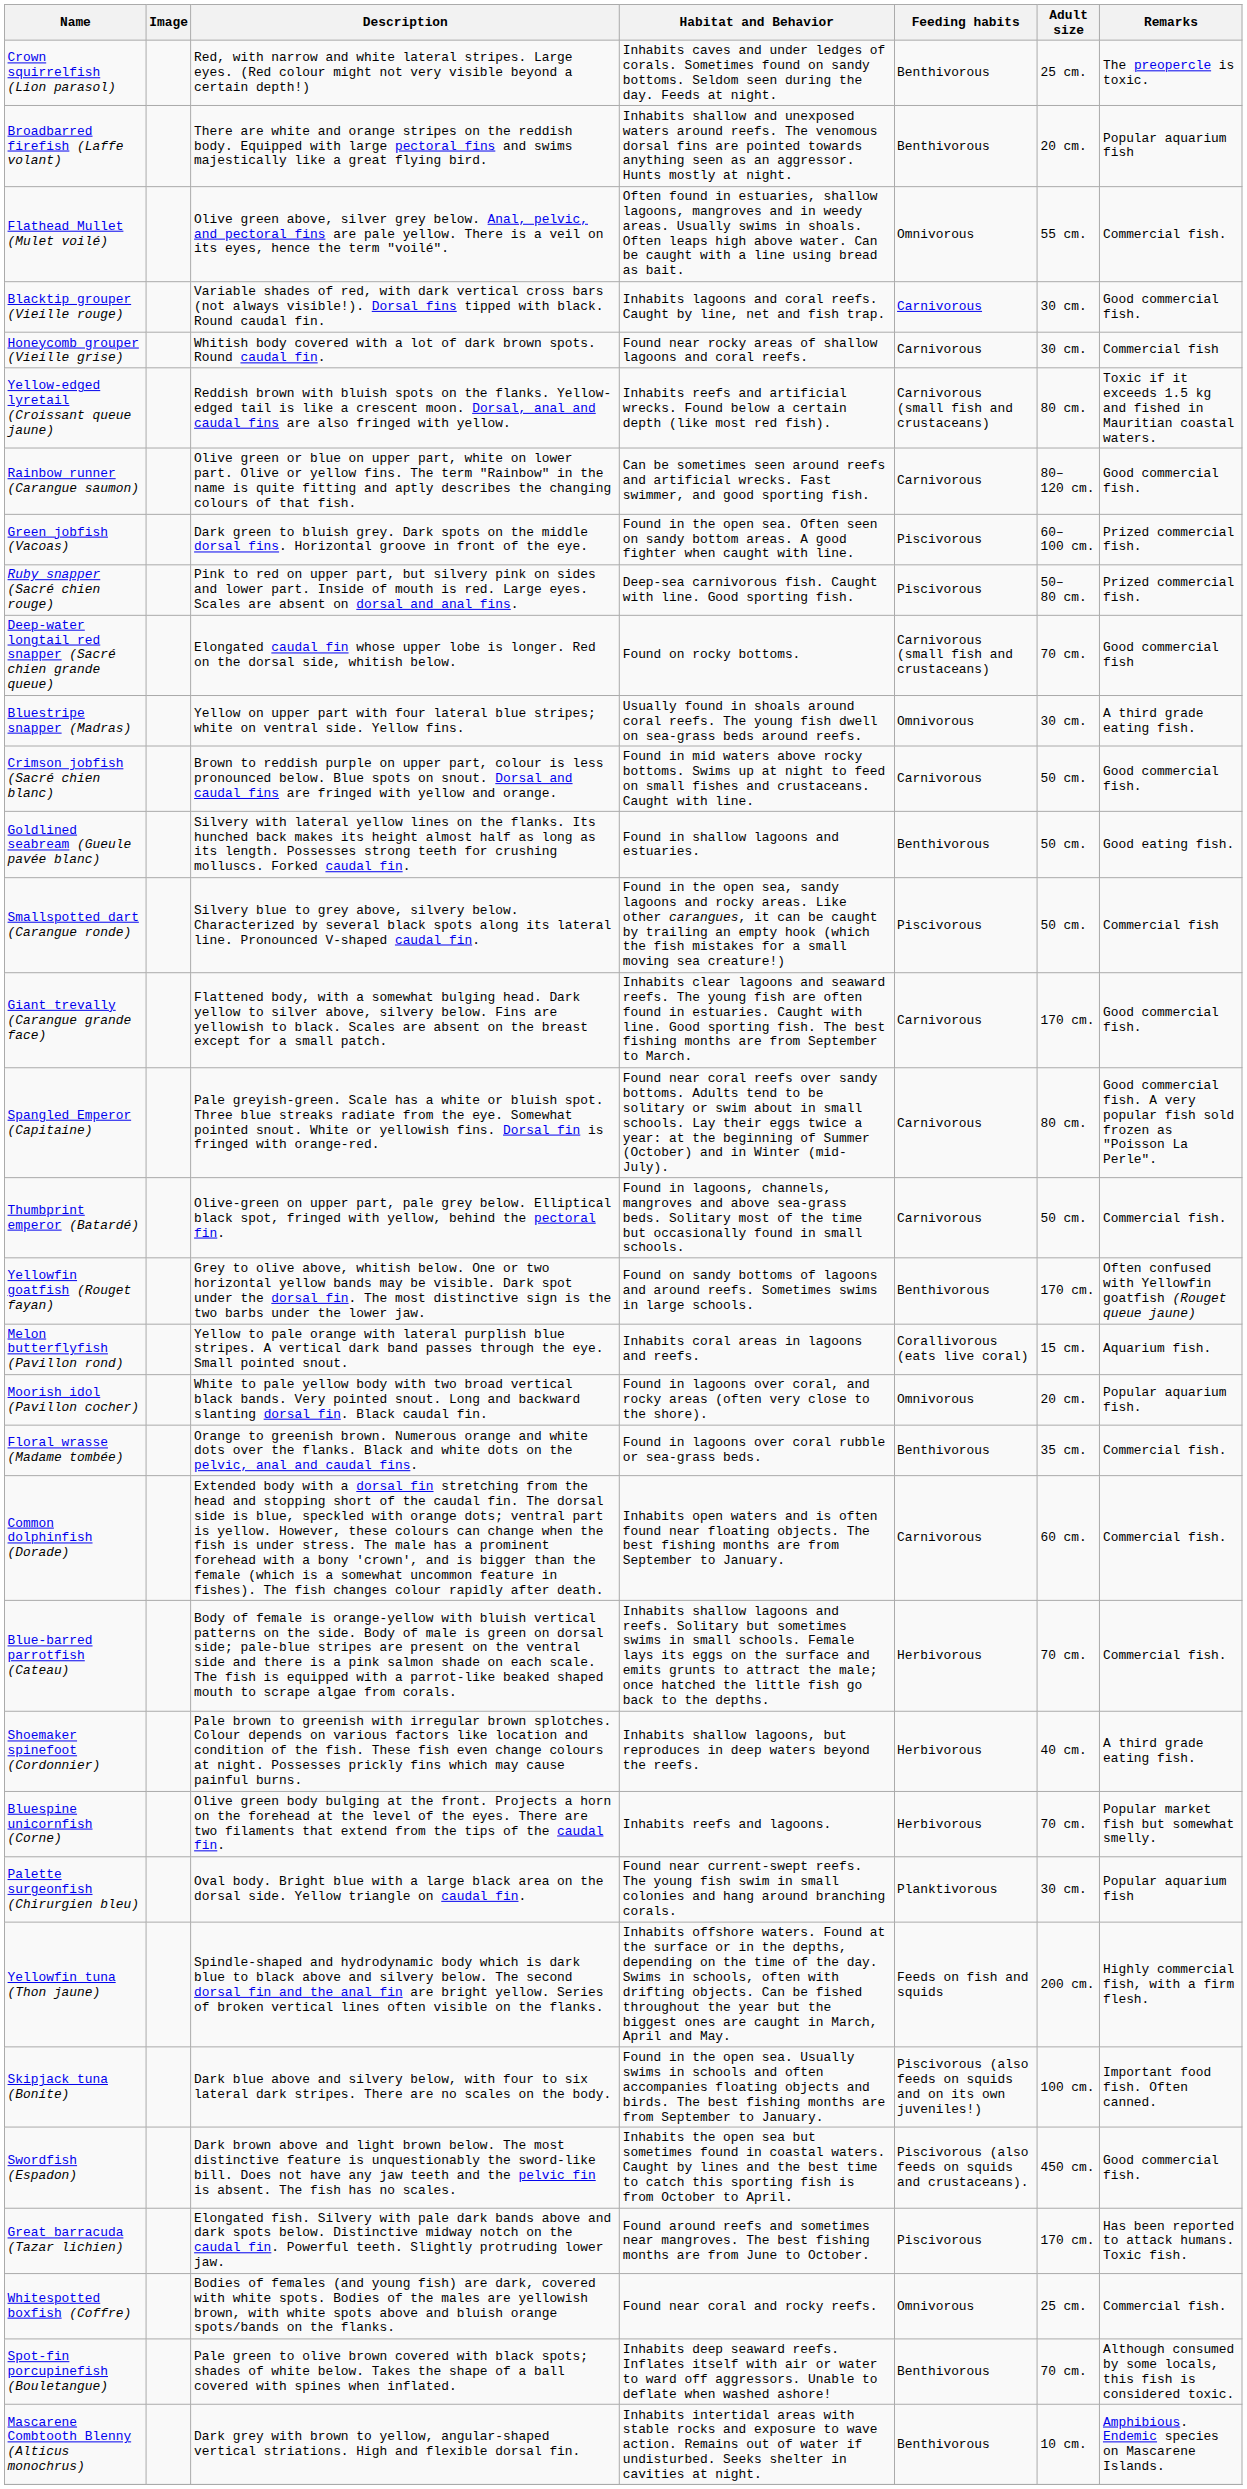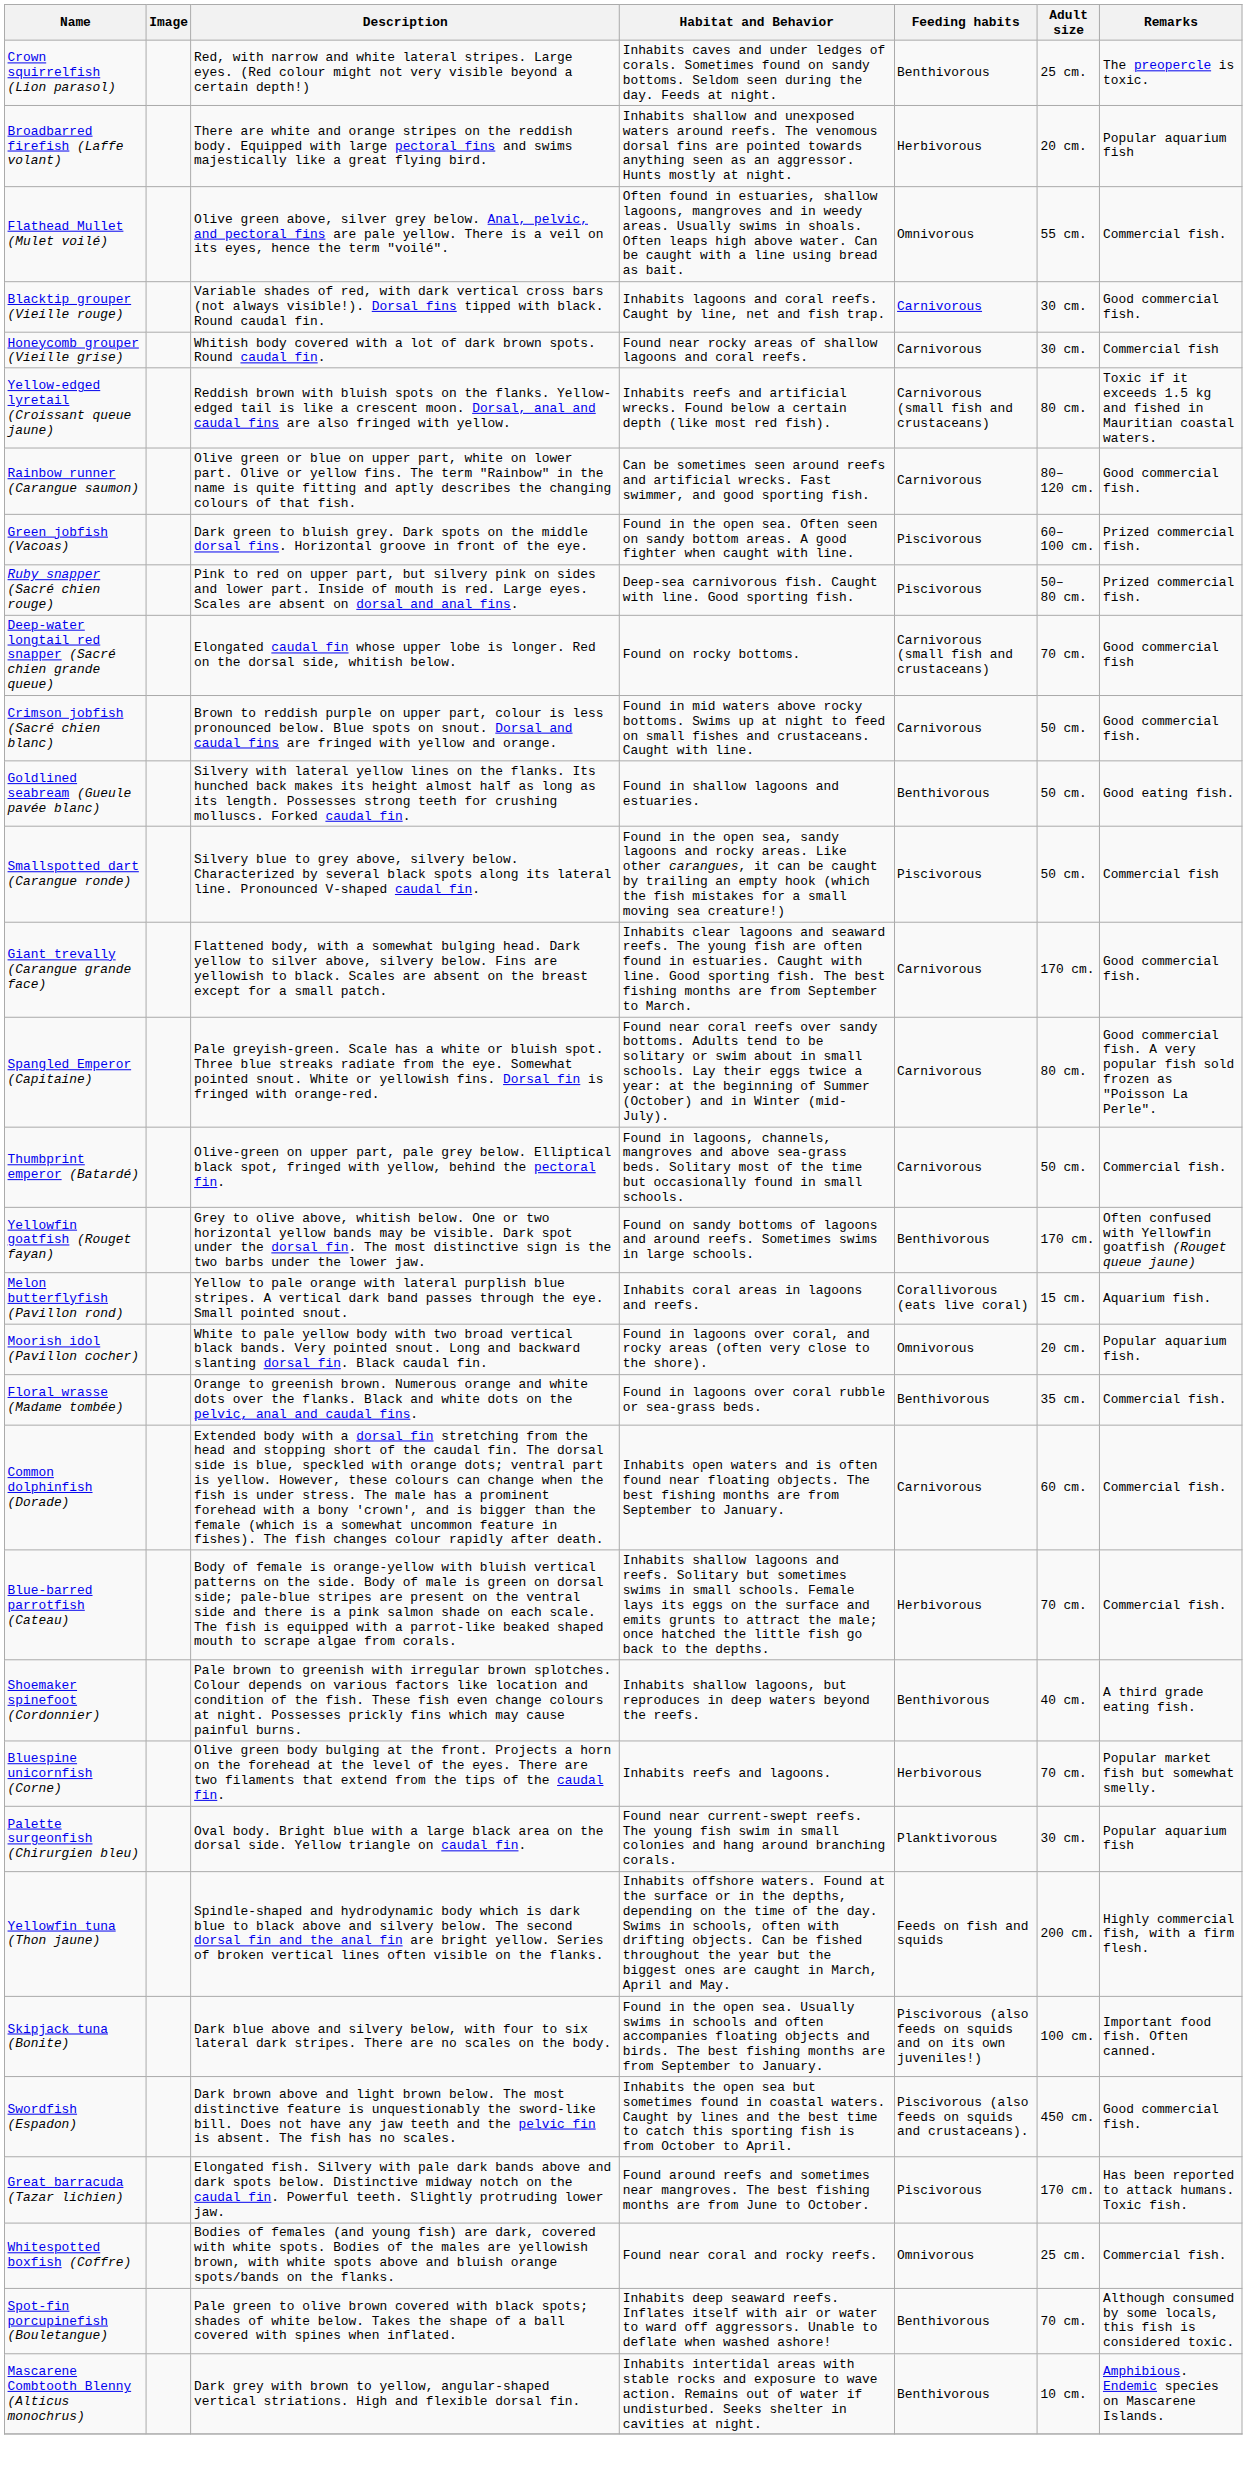Broadbarred firefish (Laffe volant) | Feeding habits: Benthivorous -> Herbivorous
- row: Bluestripe snapper (Madras) | Yellow on upper part with four lateral blue stripes; white on ventral side. Yellow fins. | Usually found in shoals around coral reefs. The young fish dwell on sea-grass beds around reefs. | Omnivorous | 30 cm. | A third grade eating fish.
Shoemaker spinefoot (Cordonnier) | Feeding habits: Herbivorous -> Benthivorous
